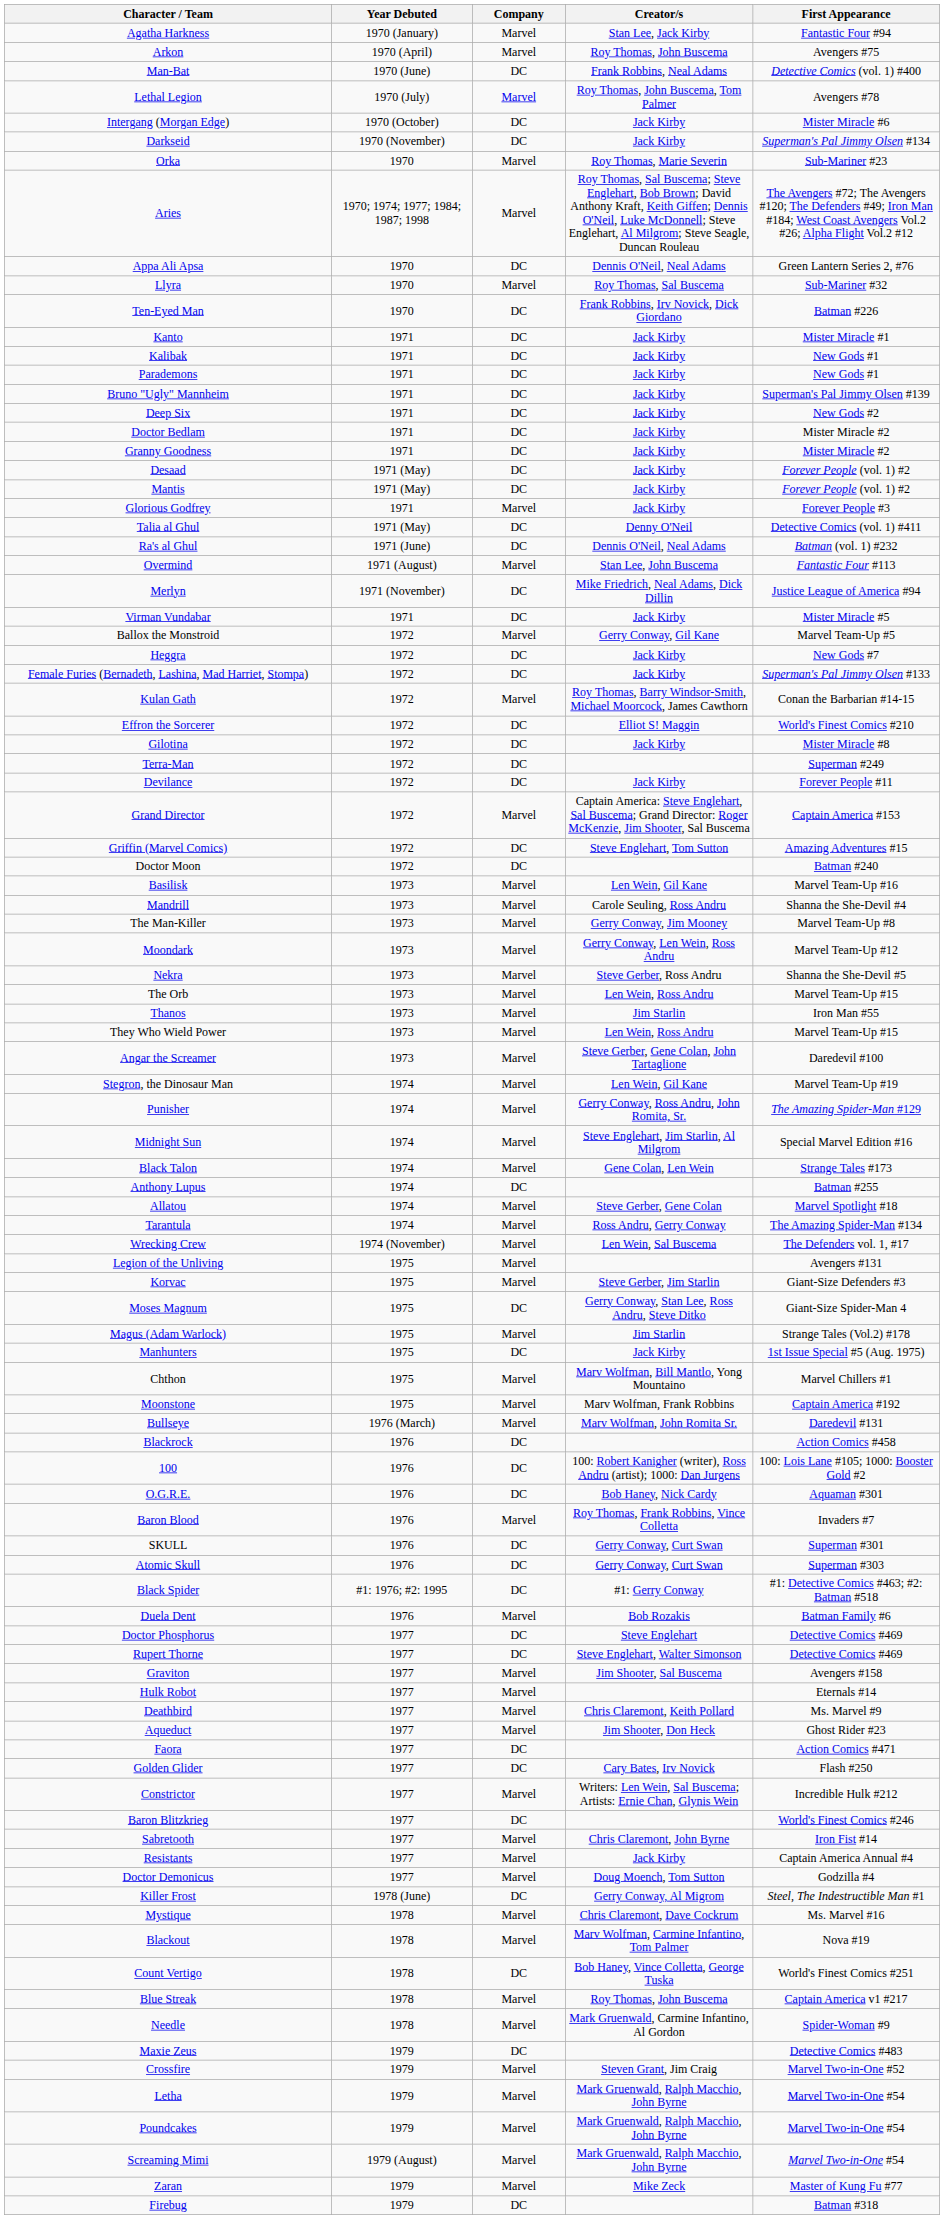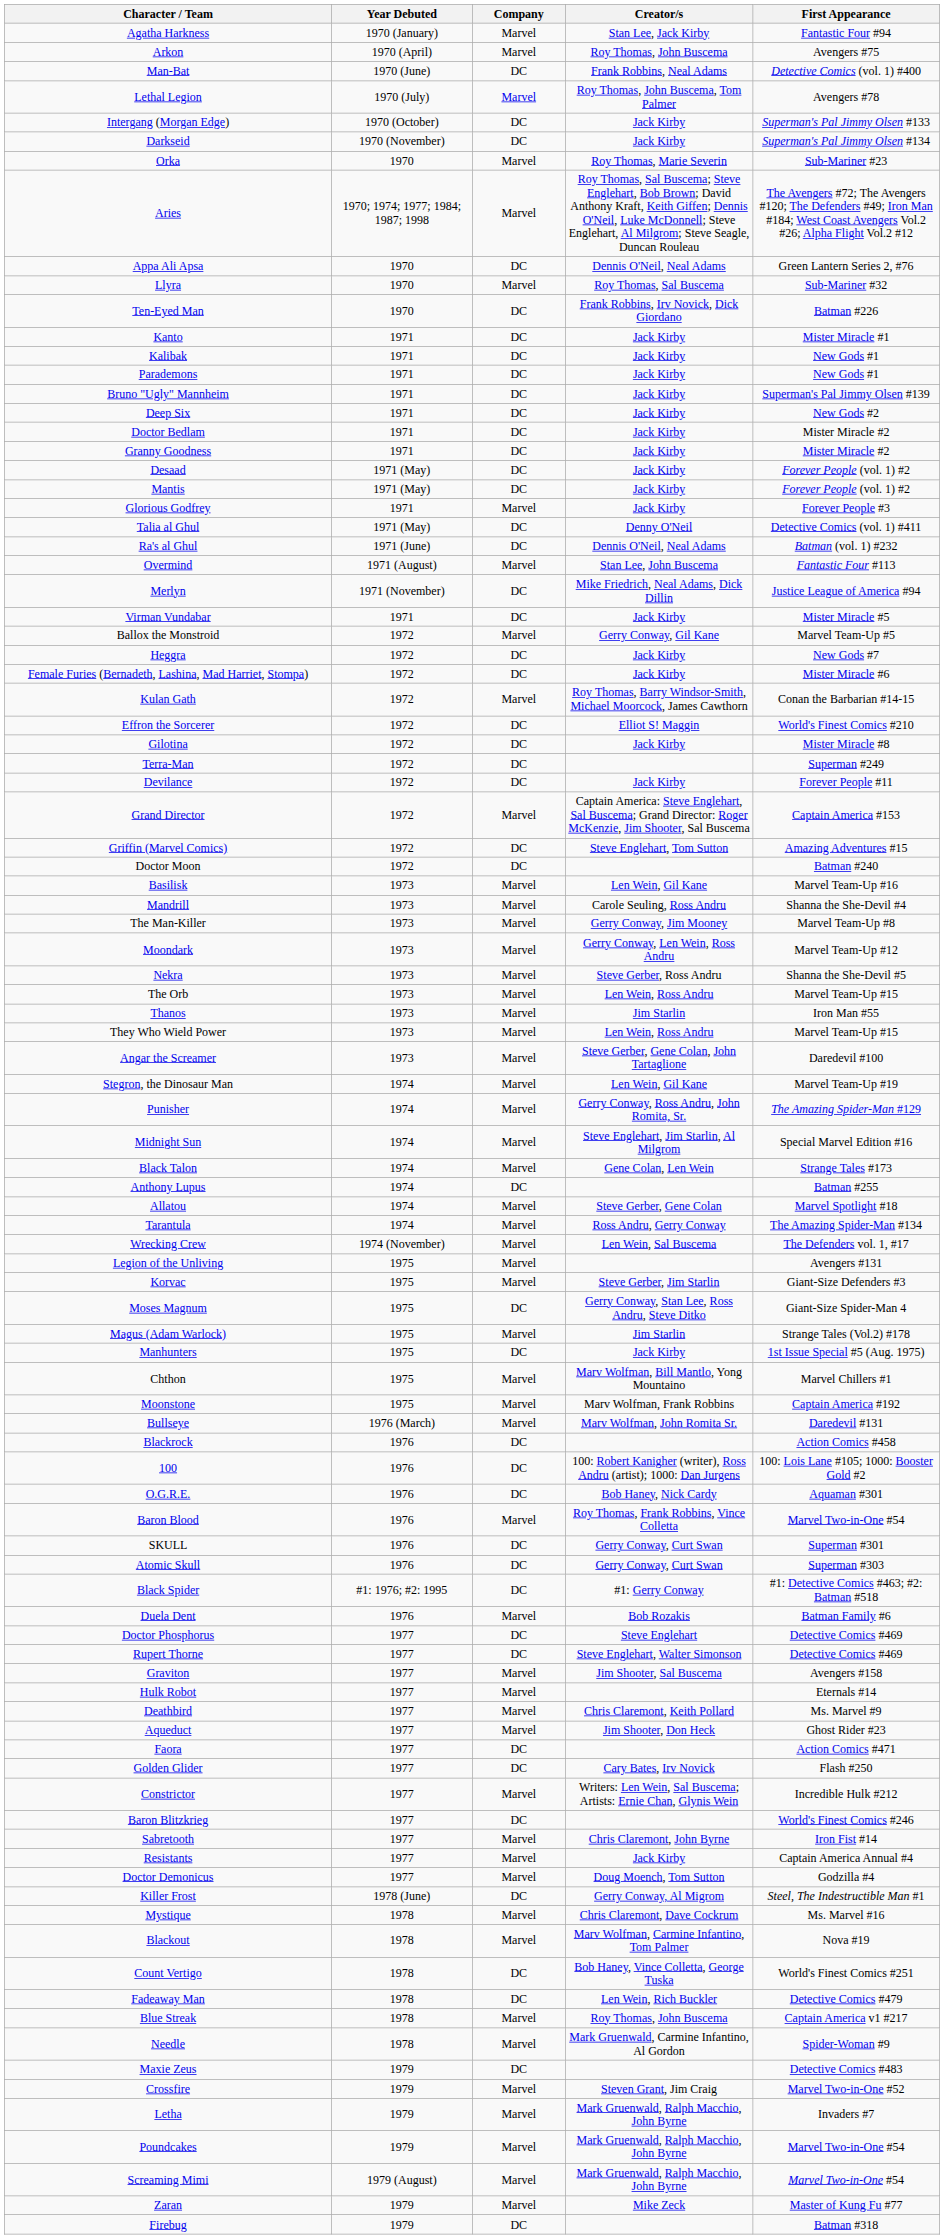Intergang (Morgan Edge) | First Appearance: Mister Miracle #6 -> Superman's Pal Jimmy Olsen #133
Female Furies (Bernadeth, Lashina, Mad Harriet, Stompa) | First Appearance: Superman's Pal Jimmy Olsen #133 -> Mister Miracle #6
Baron Blood | First Appearance: Invaders #7 -> Marvel Two-in-One #54
+ row: Fadeaway Man | 1978 | DC | Len Wein, Rich Buckler | Detective Comics #479
Letha | First Appearance: Marvel Two-in-One #54 -> Invaders #7
